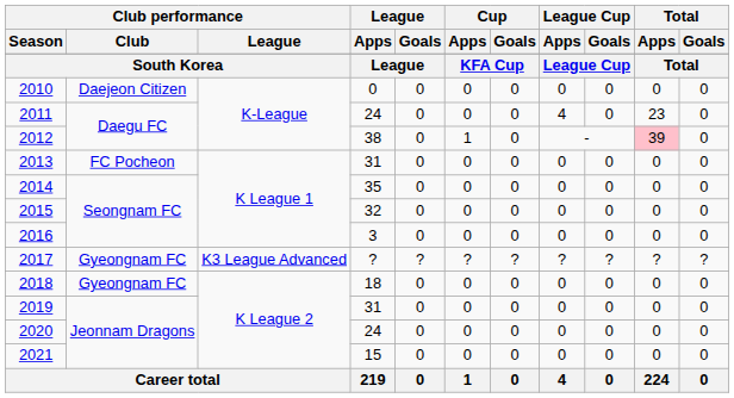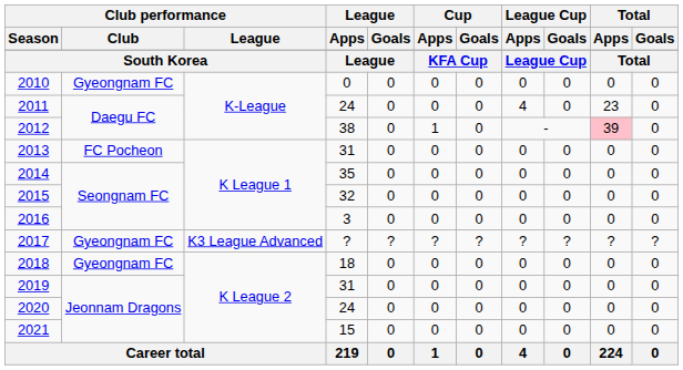2010 | Club performance / Club: Daejeon Citizen -> Gyeongnam FC
